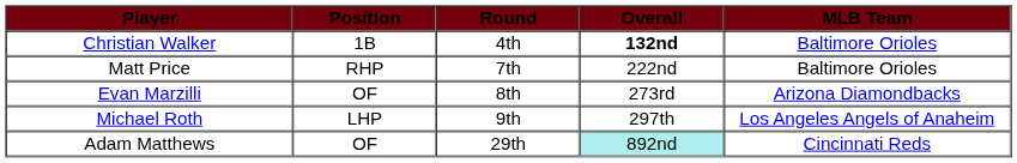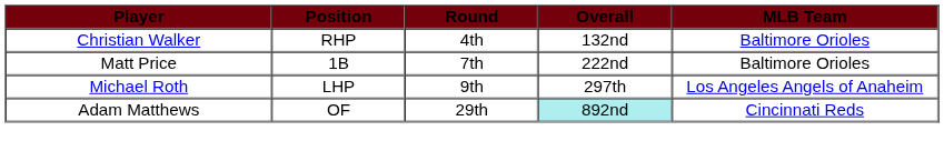Christian Walker | Position: 1B -> RHP
Christian Walker | Overall: bold -> normal
Matt Price | Position: RHP -> 1B
- row: Evan Marzilli | OF | 8th | 273rd | Arizona Diamondbacks
